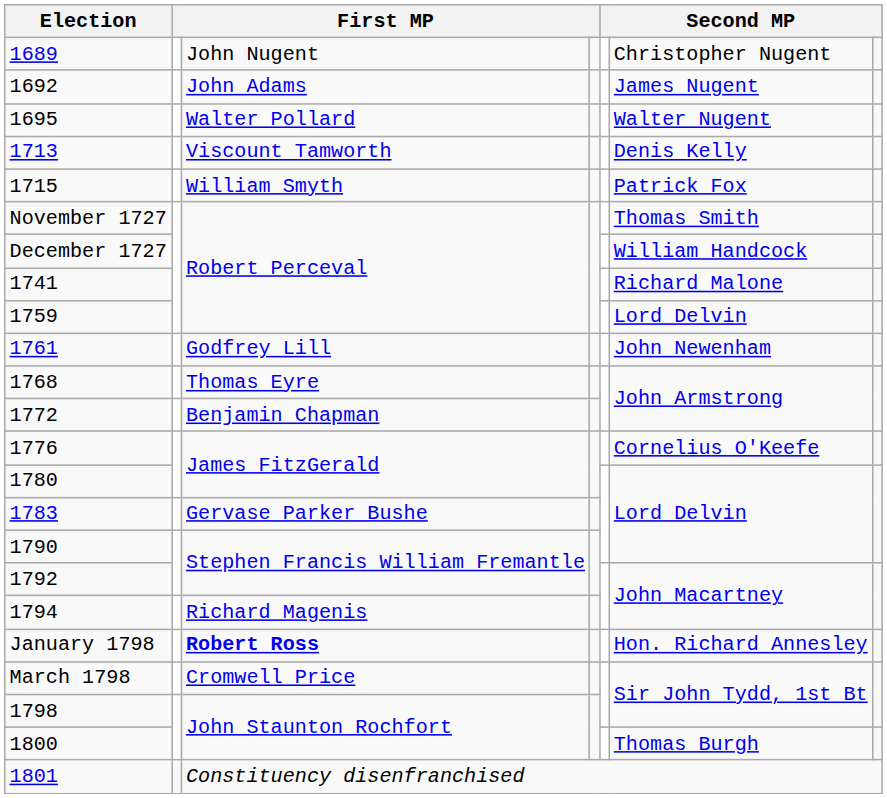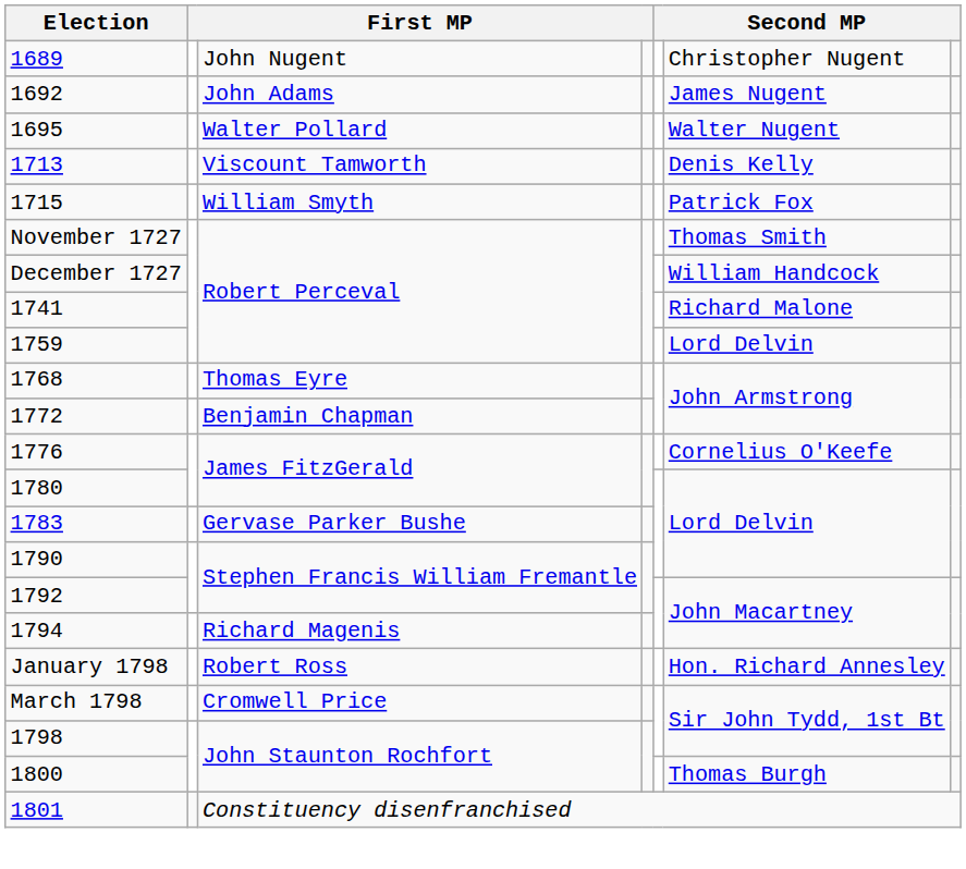- row: 1761 | Godfrey Lill | John Newenham
January 1798 | column 3: bold -> normal
